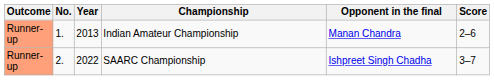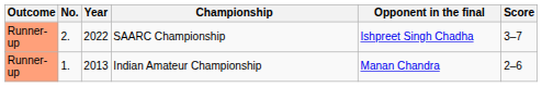rows swapped: Indian Amateur Championship <-> SAARC Championship
